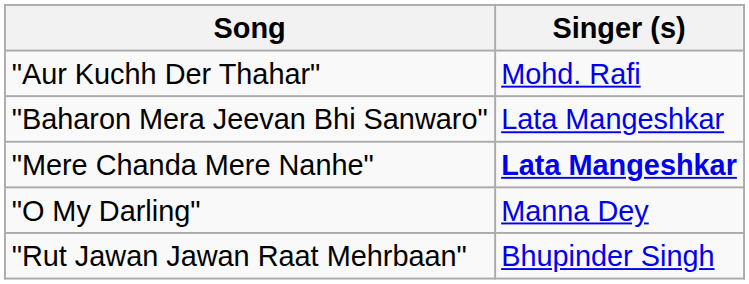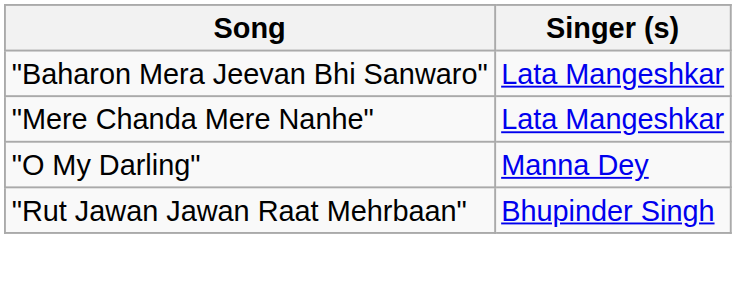- row: "Aur Kuchh Der Thahar" | Mohd. Rafi
"Mere Chanda Mere Nanhe" | Singer (s): bold -> normal
